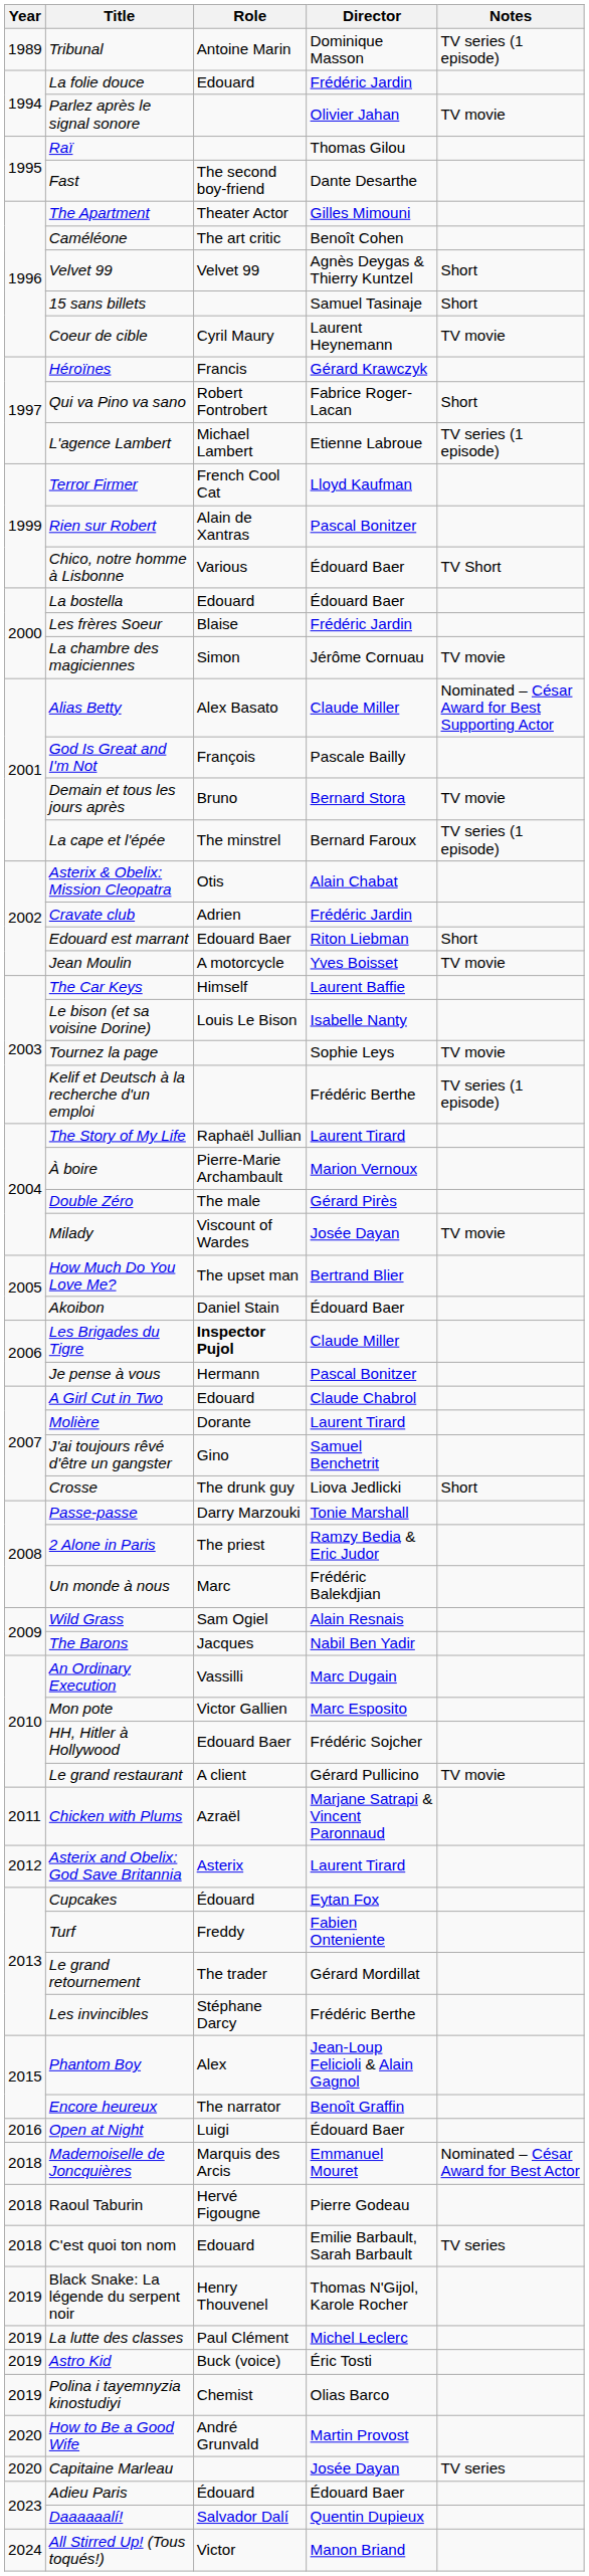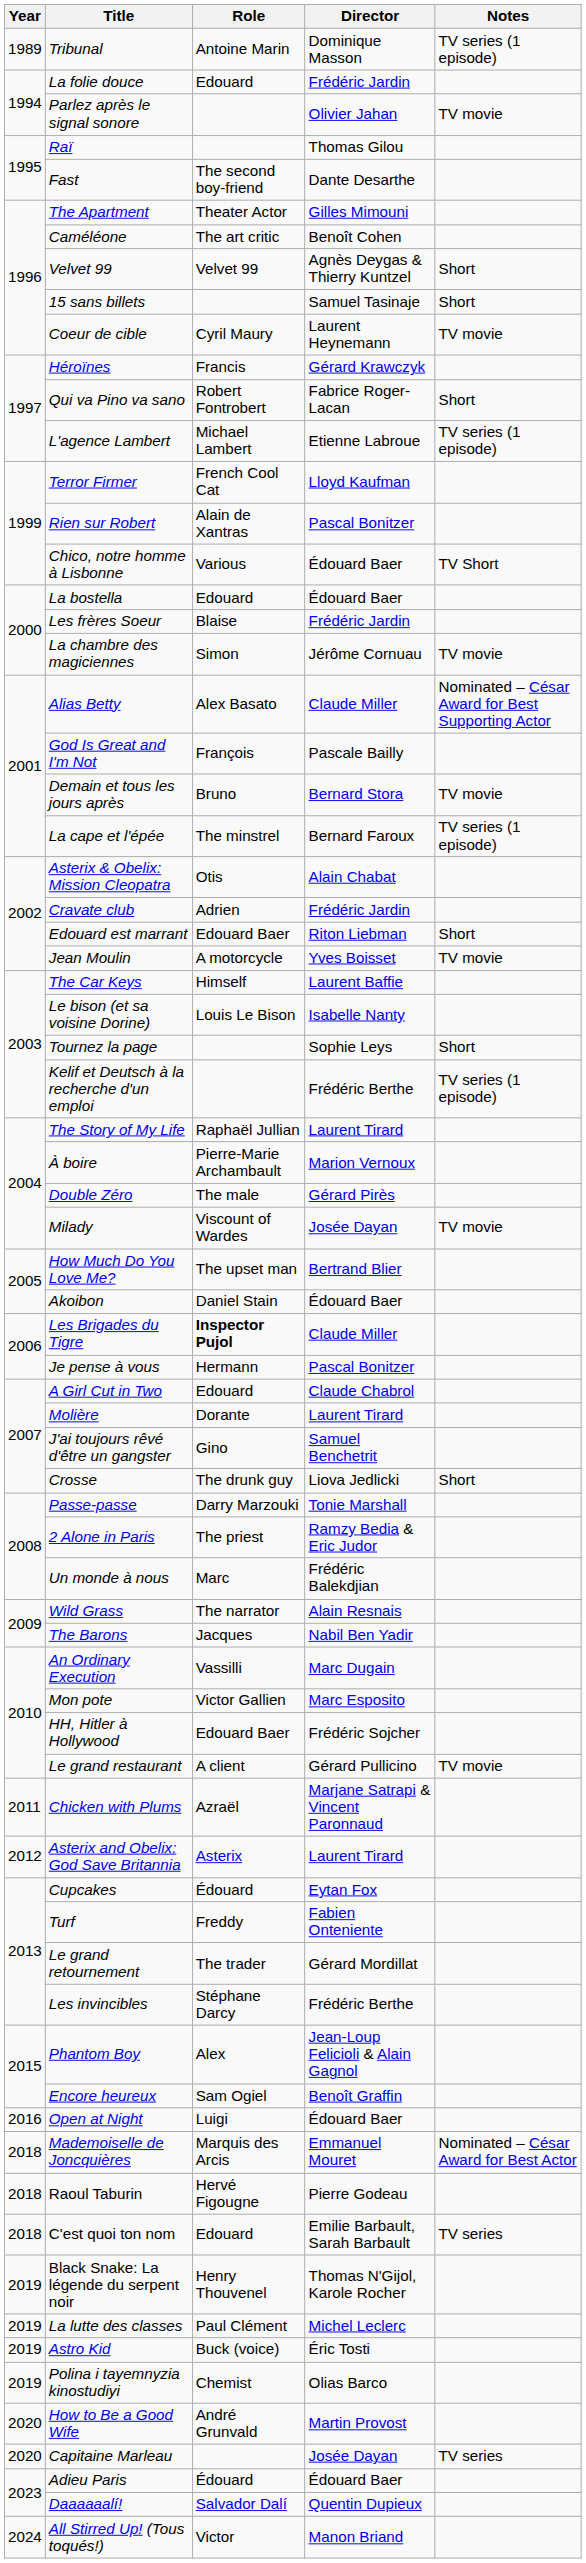Tournez la page | Notes: TV movie -> Short
Wild Grass | Role: Sam Ogiel -> The narrator
Encore heureux | Role: The narrator -> Sam Ogiel
